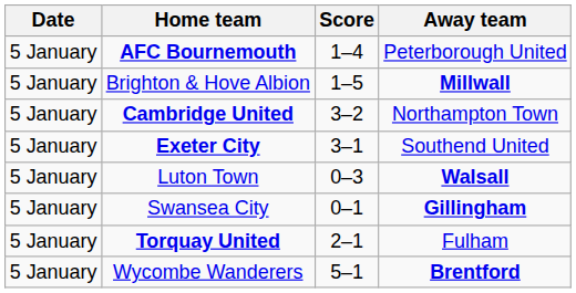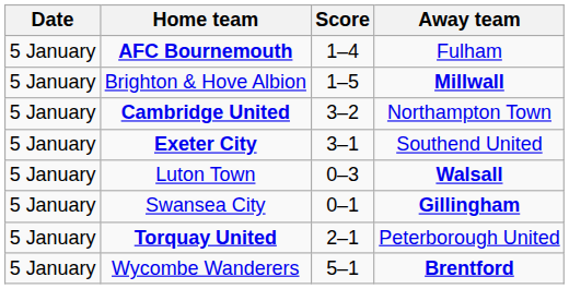AFC Bournemouth | Away team: Peterborough United -> Fulham
Torquay United | Away team: Fulham -> Peterborough United
